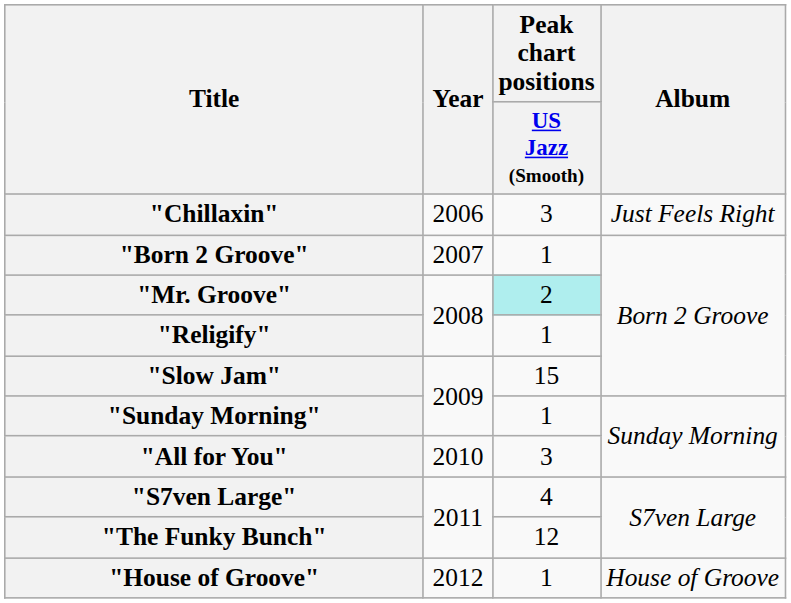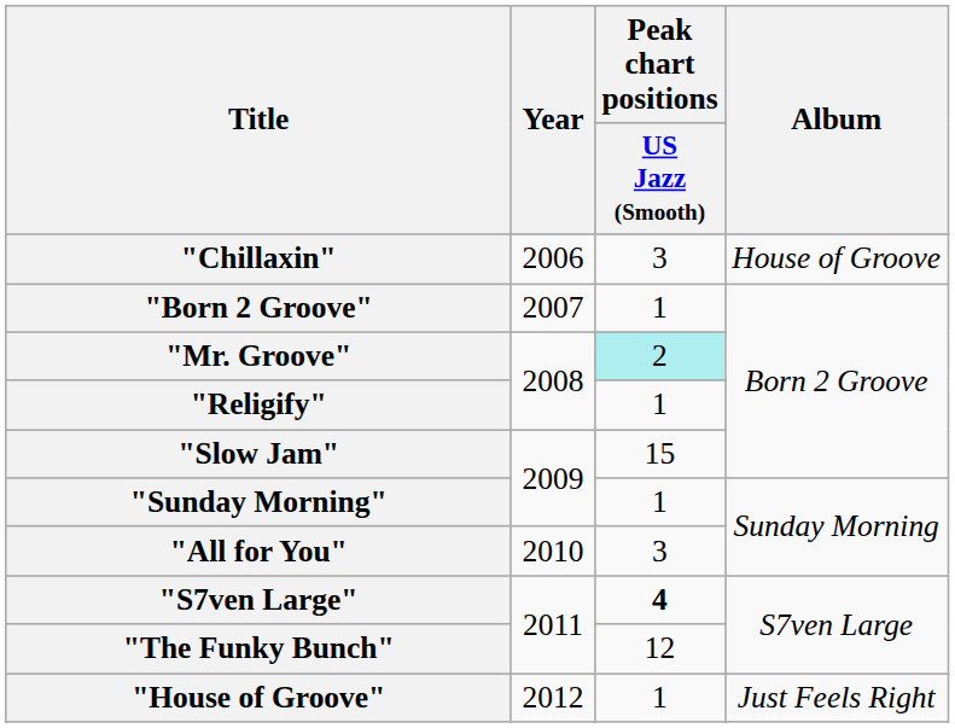"Chillaxin" | Album: Just Feels Right -> House of Groove
"S7ven Large" | Peak chart positions / US Jazz (Smooth): normal -> bold
"House of Groove" | Album: House of Groove -> Just Feels Right
